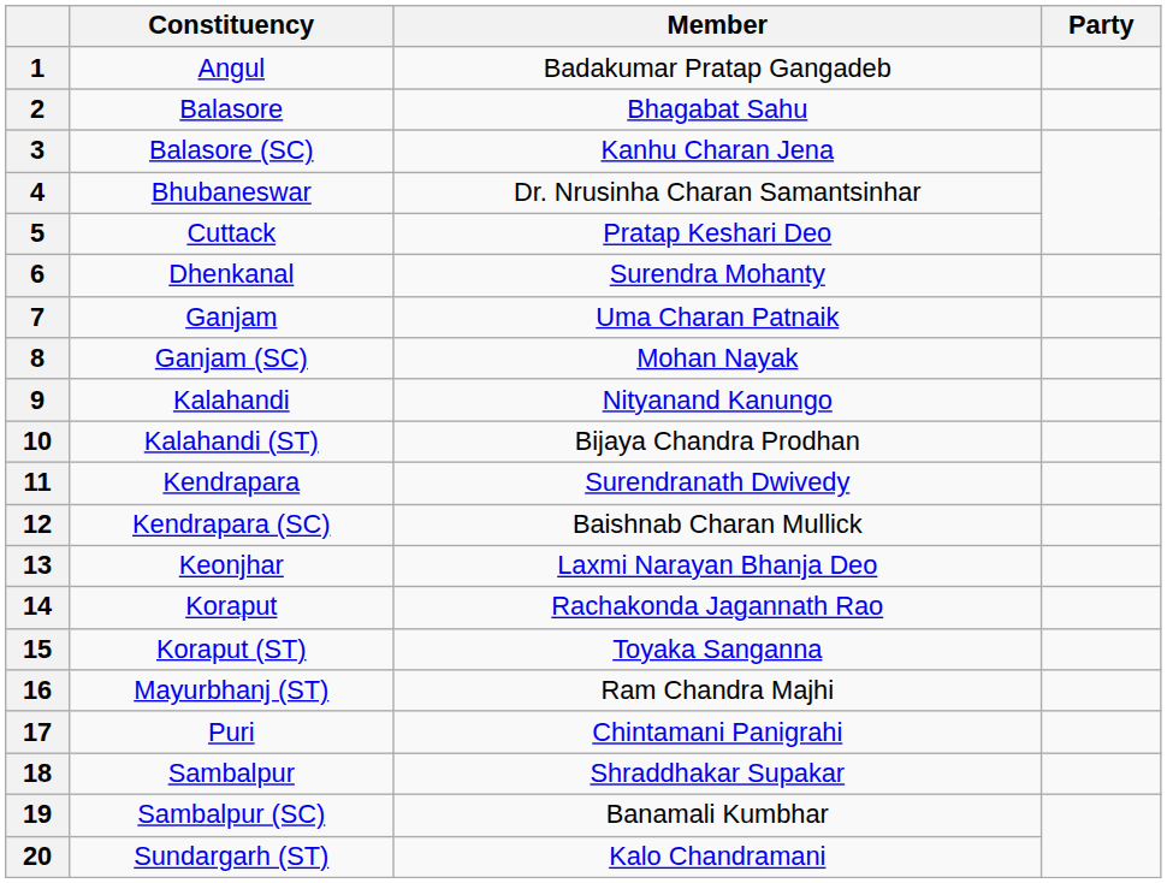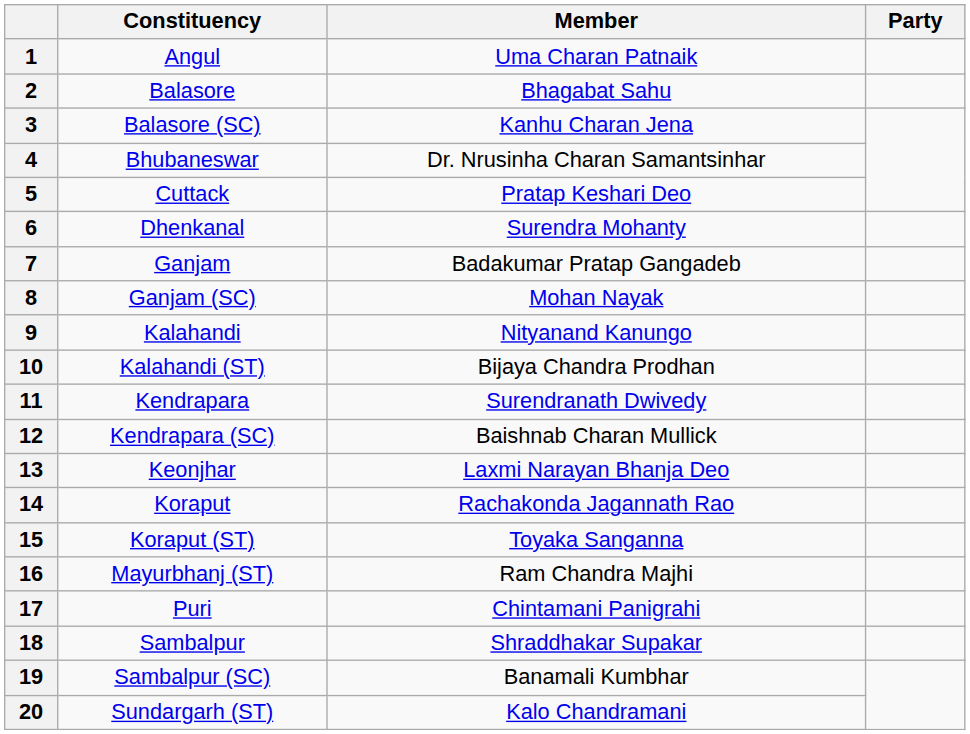1 | Member: Badakumar Pratap Gangadeb -> Uma Charan Patnaik
7 | Member: Uma Charan Patnaik -> Badakumar Pratap Gangadeb
